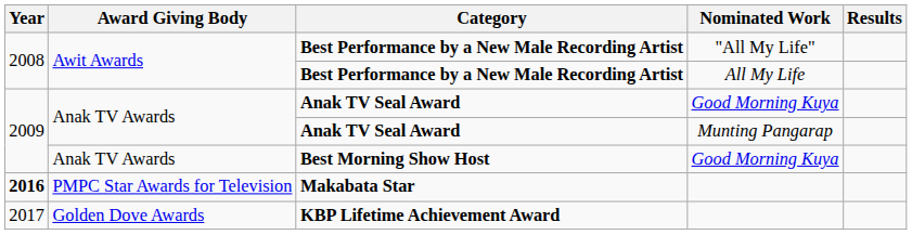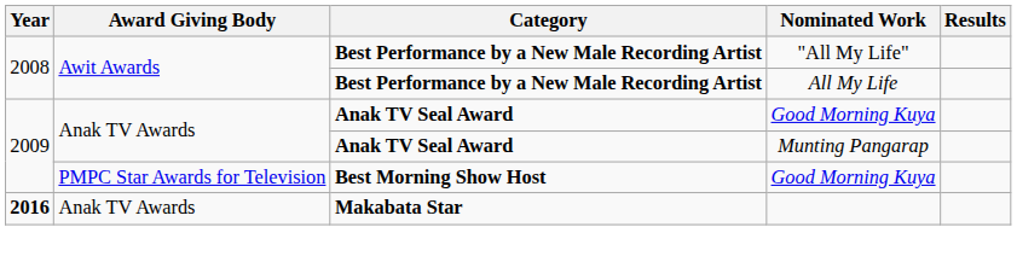Best Morning Show Host | Award Giving Body: Anak TV Awards -> PMPC Star Awards for Television
Makabata Star | Award Giving Body: PMPC Star Awards for Television -> Anak TV Awards
- row: 2017 | Golden Dove Awards | KBP Lifetime Achievement Award
